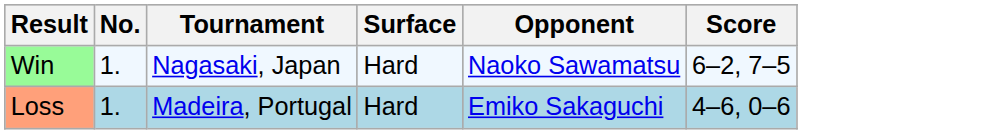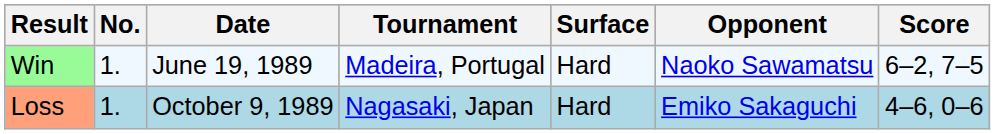+ column: Date | June 19, 1989 | October 9, 1989
Win | Tournament: Nagasaki, Japan -> Madeira, Portugal
Loss | Tournament: Madeira, Portugal -> Nagasaki, Japan
